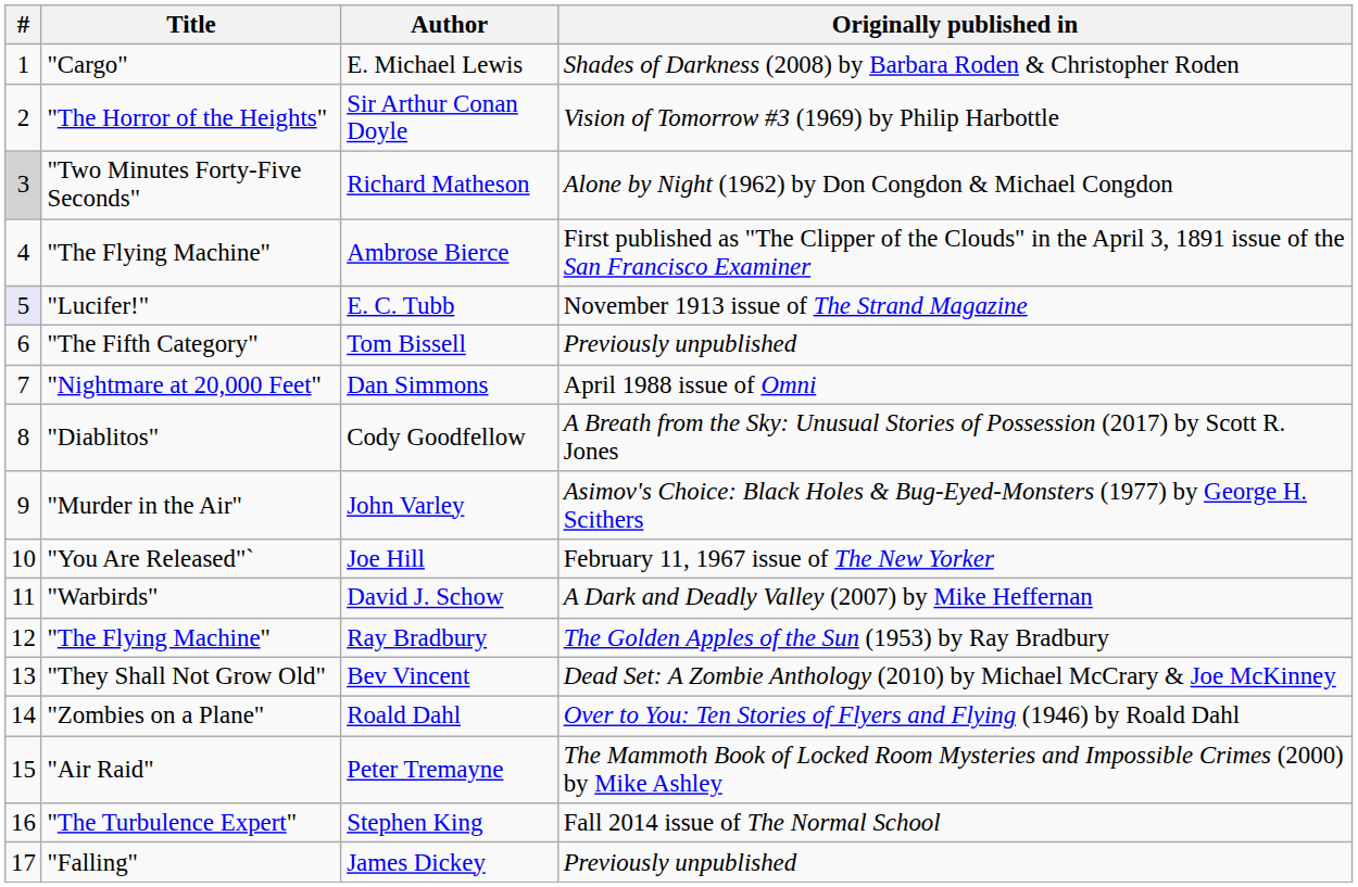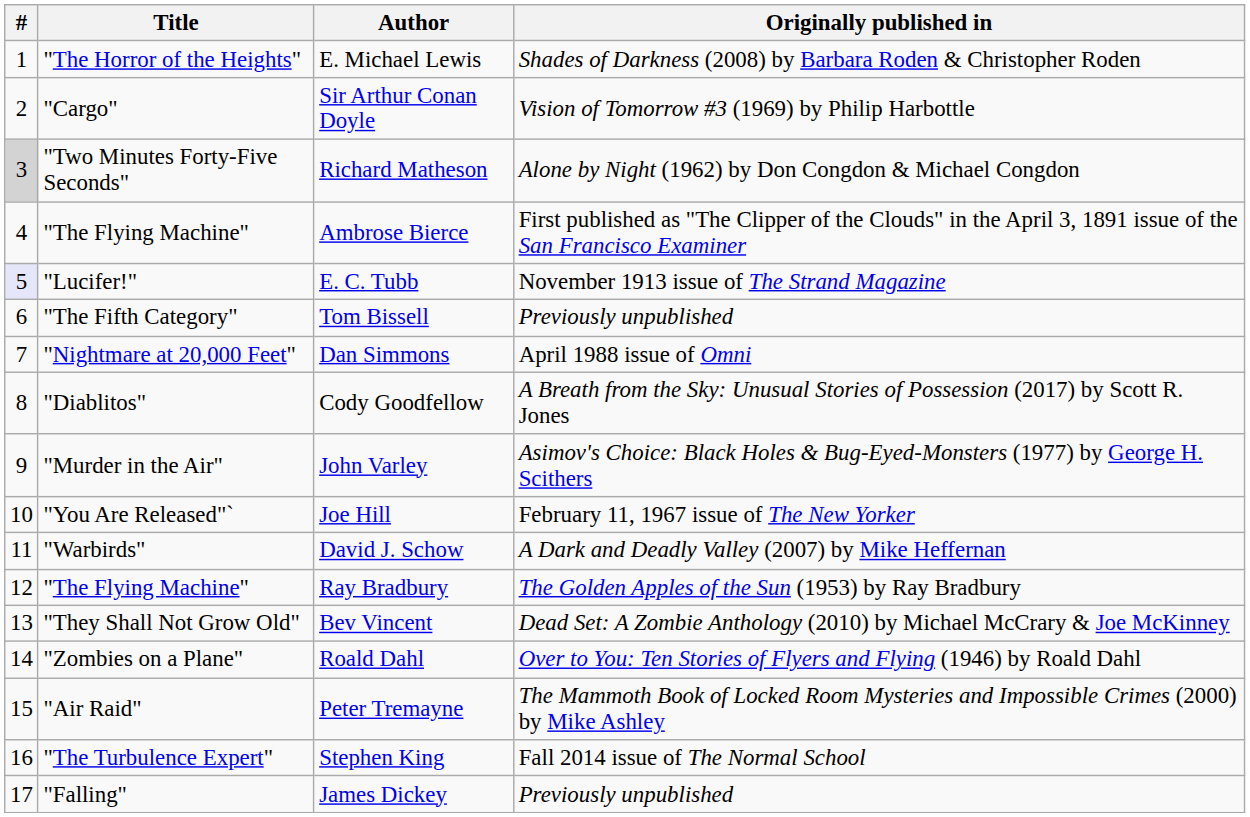E. Michael Lewis | Title: "Cargo" -> "The Horror of the Heights"
Sir Arthur Conan Doyle | Title: "The Horror of the Heights" -> "Cargo"
